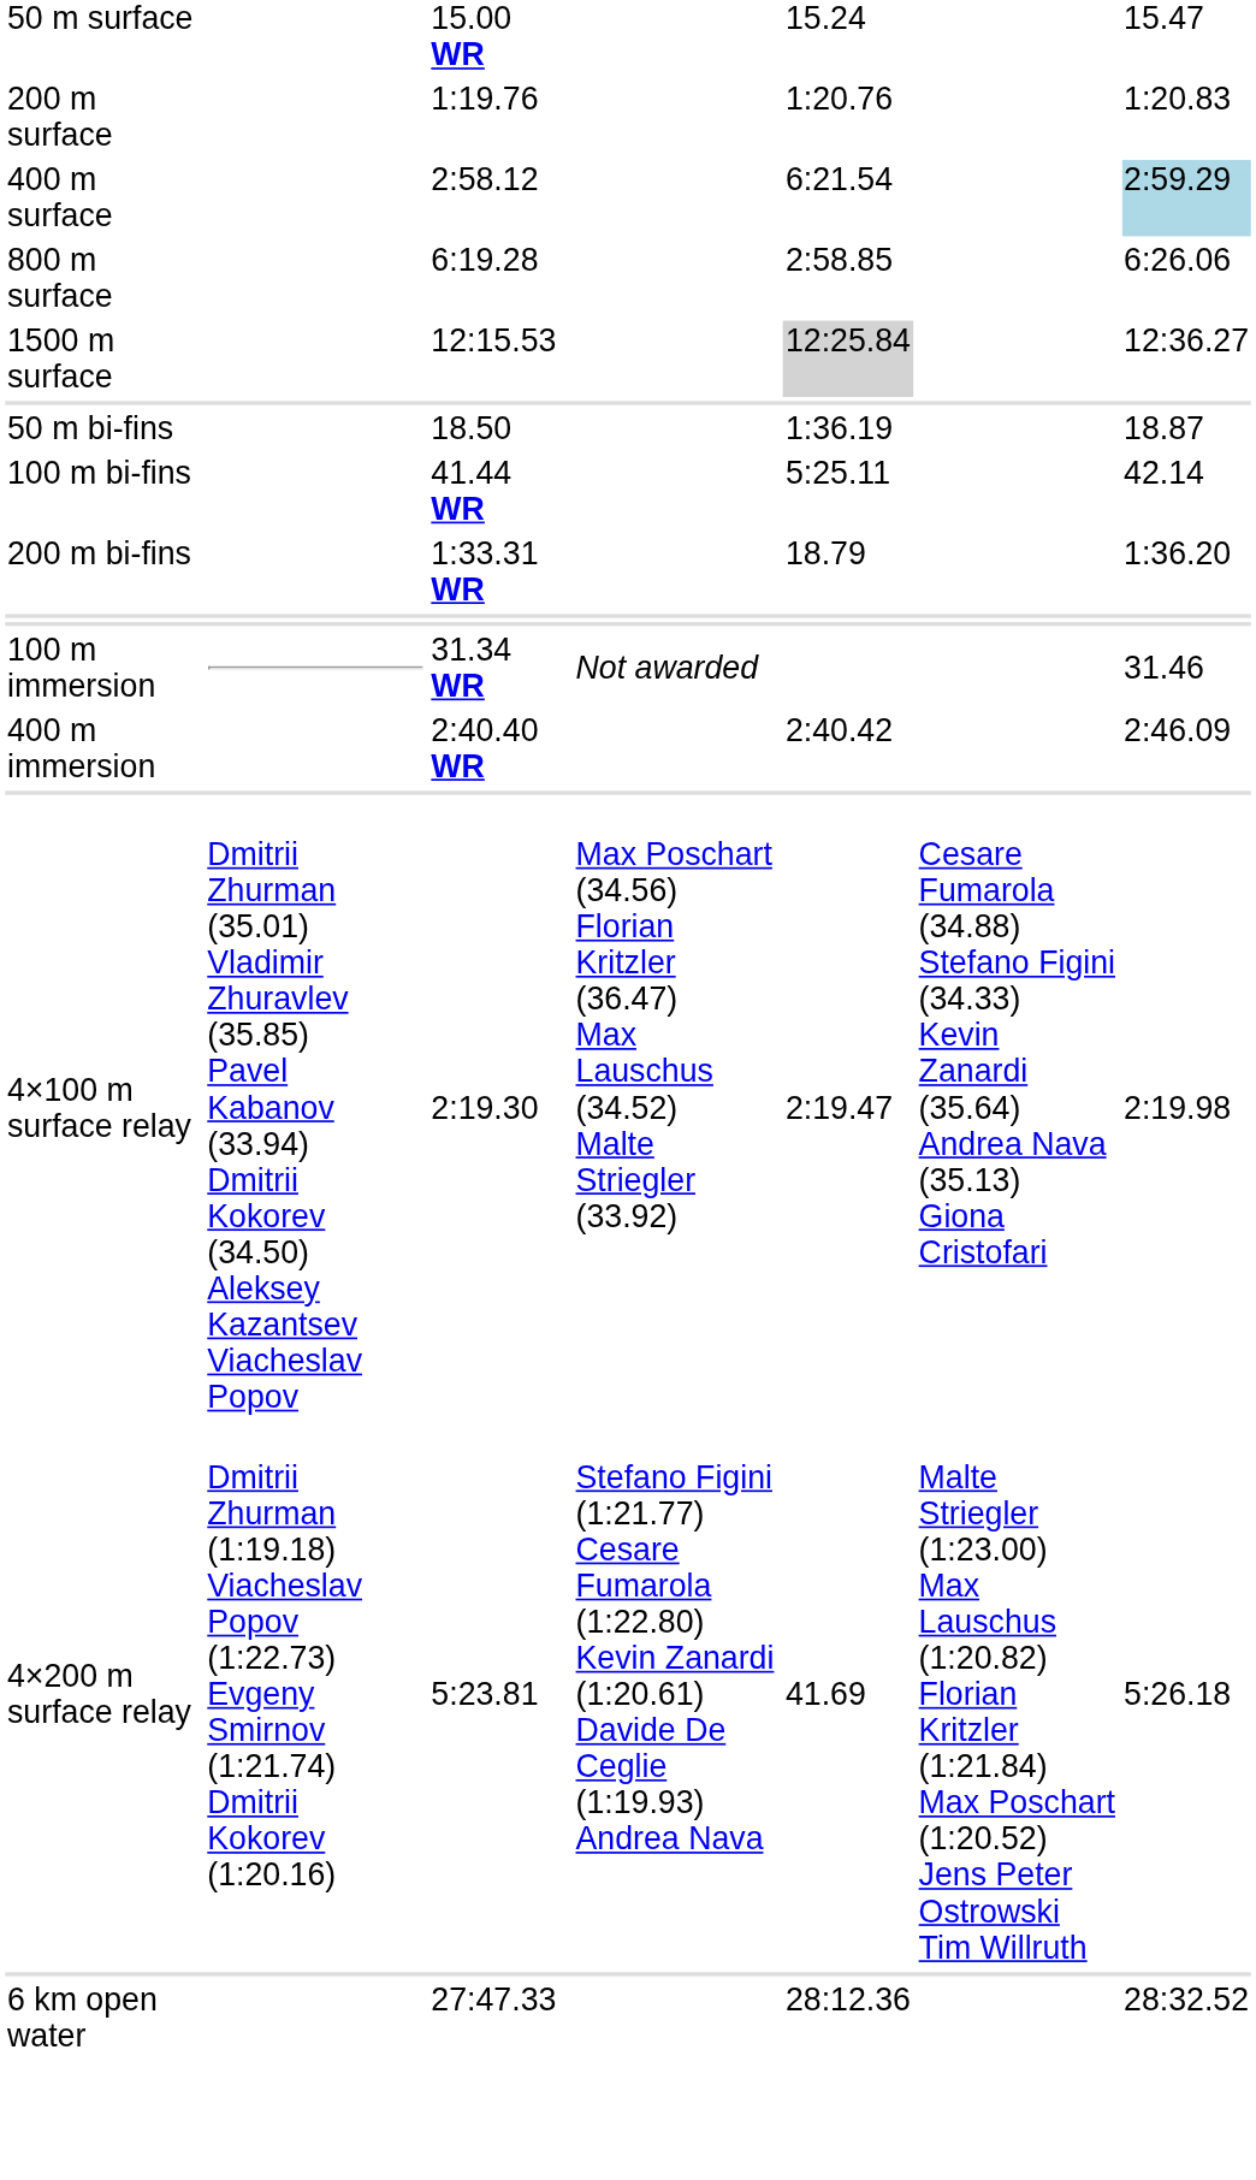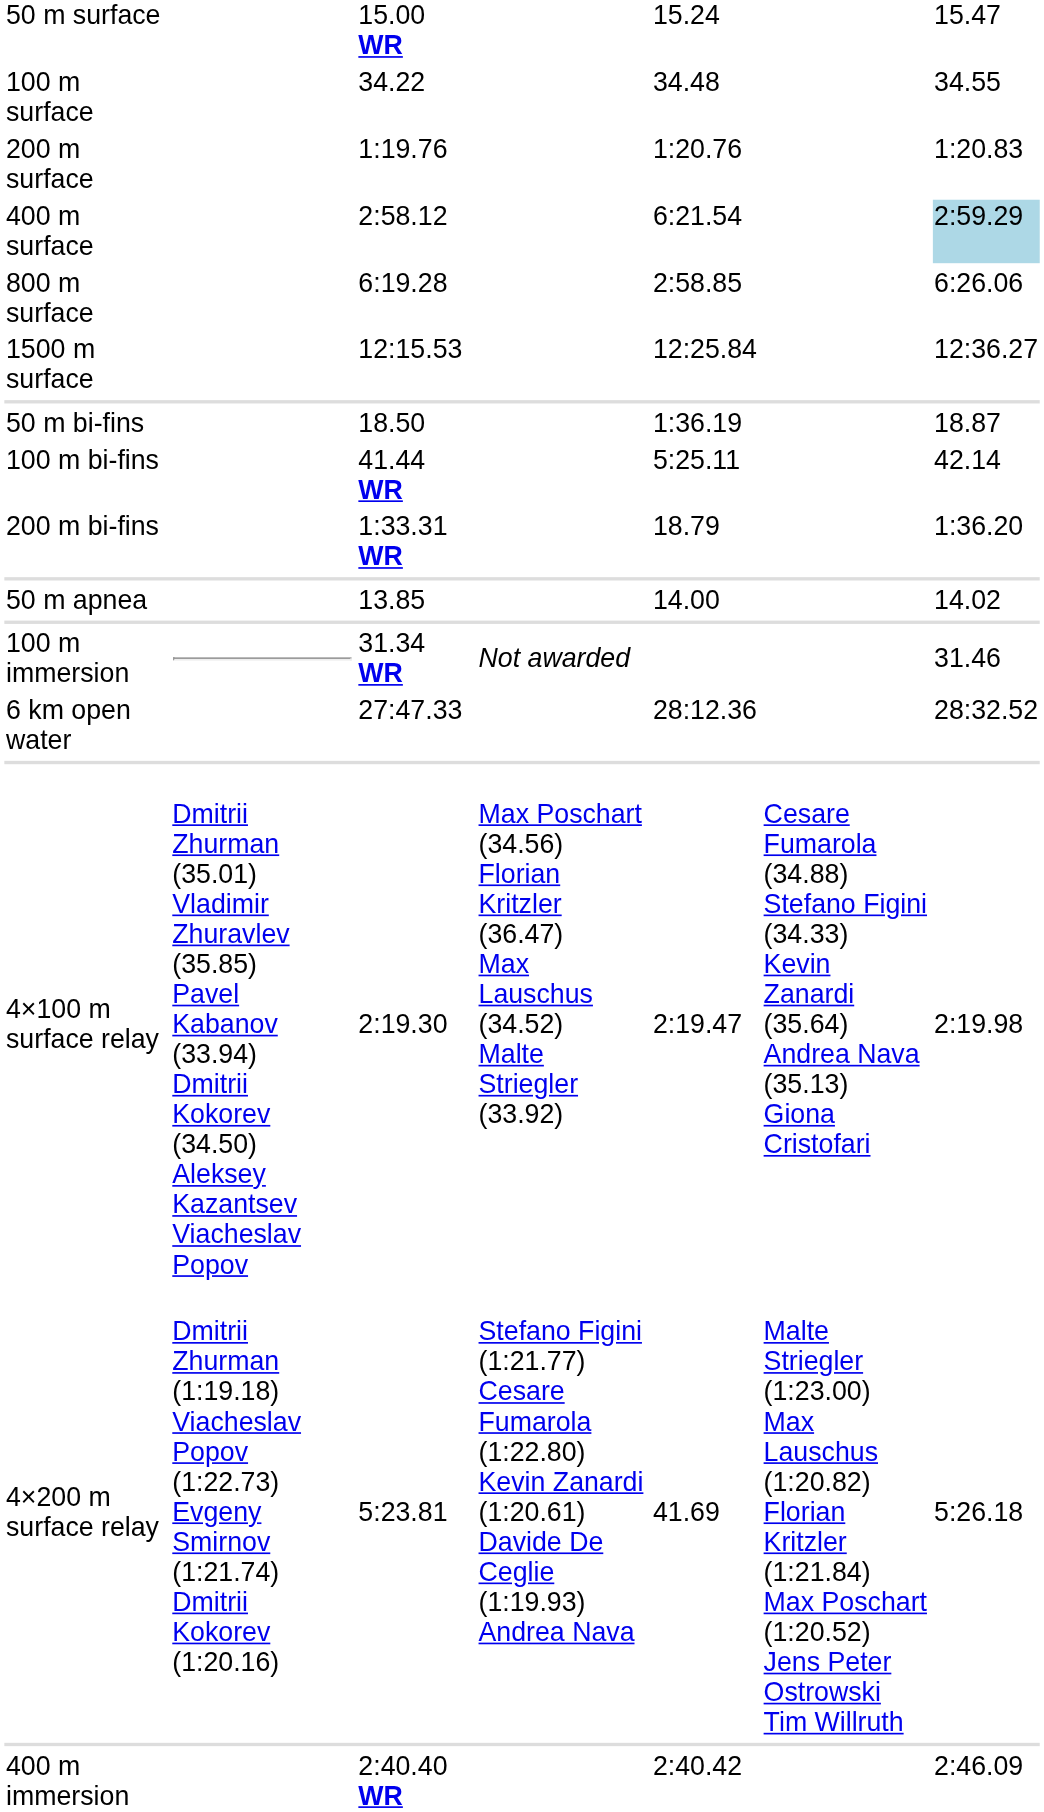+ row: 100 m surface | 34.22 | 34.48 | 34.55
1500 m surface | column 5: lightgrey background -> no background
+ row: 50 m apnea | 13.85 | 14.00 | 14.02
rows swapped: 400 m immersion <-> 6 km open water
